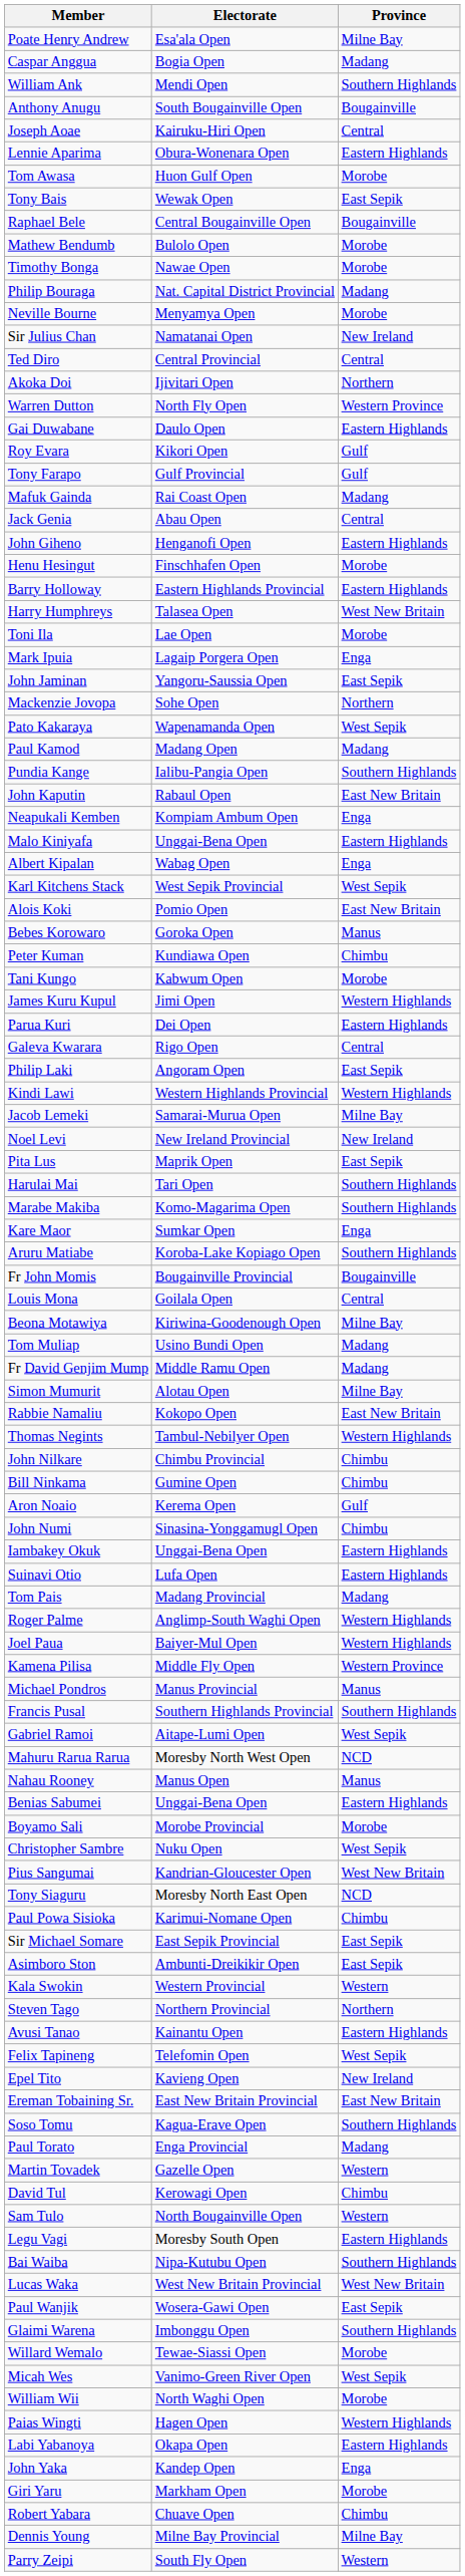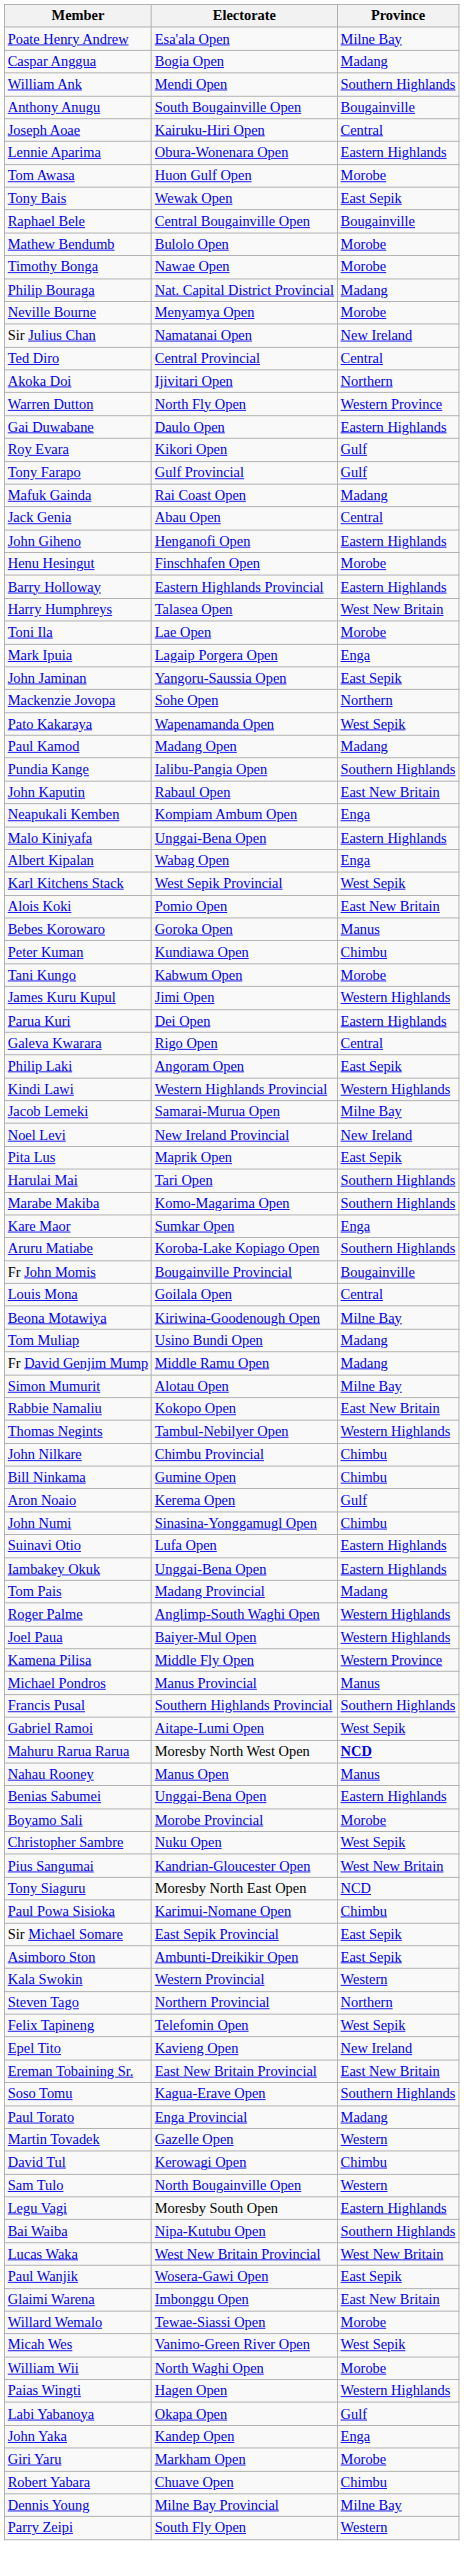rows swapped: Iambakey Okuk <-> Suinavi Otio
Mahuru Rarua Rarua | Province: normal -> bold
- row: Avusi Tanao | Kainantu Open | Eastern Highlands
Glaimi Warena | Province: Southern Highlands -> East New Britain
Labi Yabanoya | Province: Eastern Highlands -> Gulf
